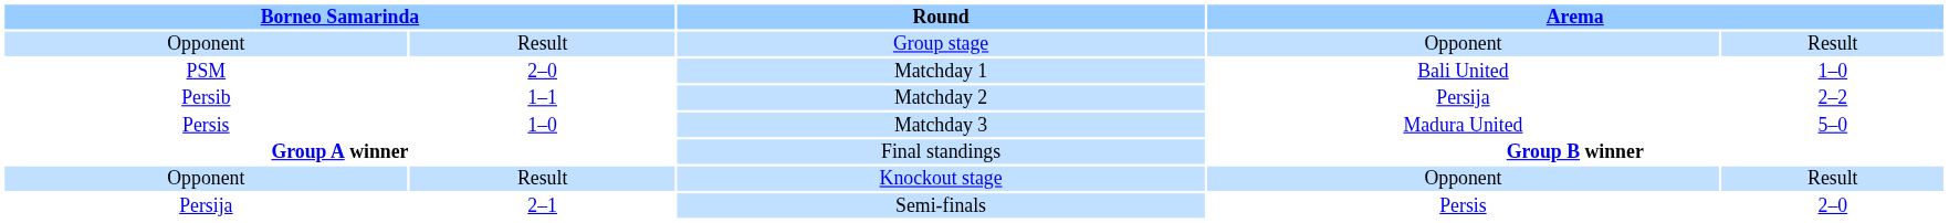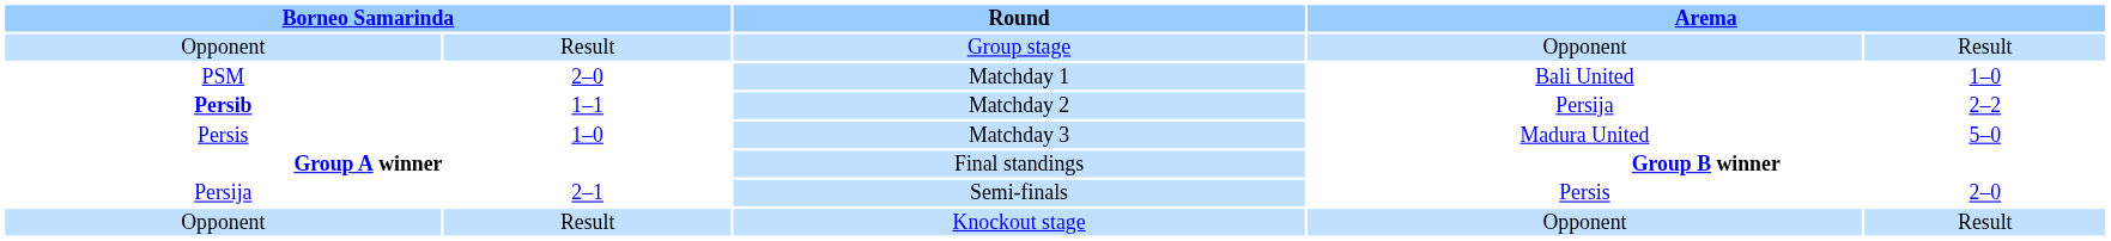Matchday 2 | column 1: normal -> bold
rows swapped: Knockout stage <-> Semi-finals
